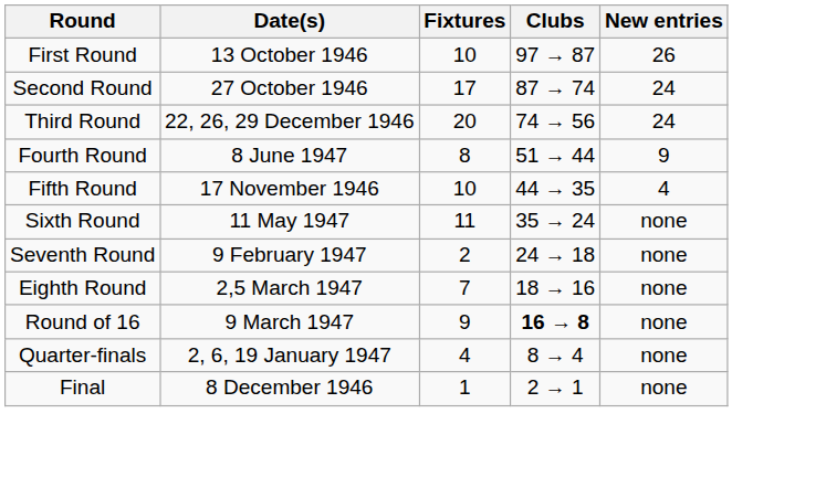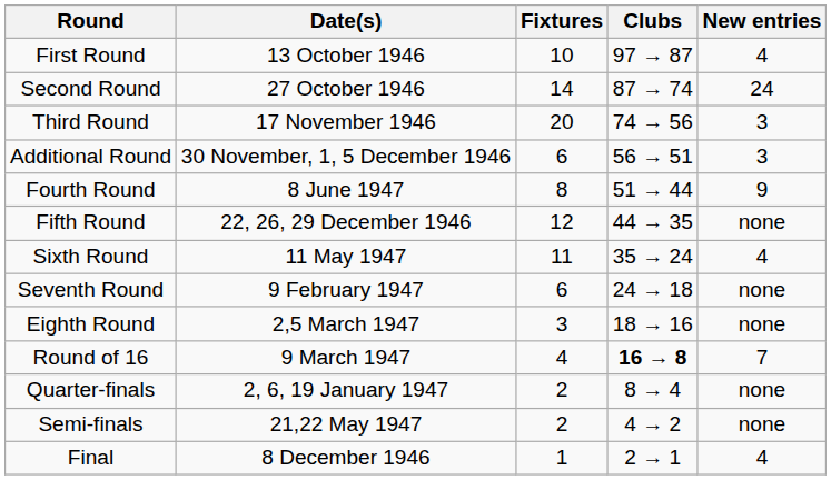First Round | New entries: 26 -> 4
Second Round | Fixtures: 17 -> 14
Third Round | Date(s): 22, 26, 29 December 1946 -> 17 November 1946
Third Round | New entries: 24 -> 3
+ row: Additional Round | 30 November, 1, 5 December 1946 | 6 | 56 → 51 | 3
Fifth Round | Date(s): 17 November 1946 -> 22, 26, 29 December 1946
Fifth Round | Fixtures: 10 -> 12
Fifth Round | New entries: 4 -> none
Sixth Round | New entries: none -> 4
Seventh Round | Fixtures: 2 -> 6
Eighth Round | Fixtures: 7 -> 3
Round of 16 | Fixtures: 9 -> 4
Round of 16 | New entries: none -> 7
Quarter-finals | Fixtures: 4 -> 2
+ row: Semi-finals | 21,22 May 1947 | 2 | 4 → 2 | none
Final | New entries: none -> 4
